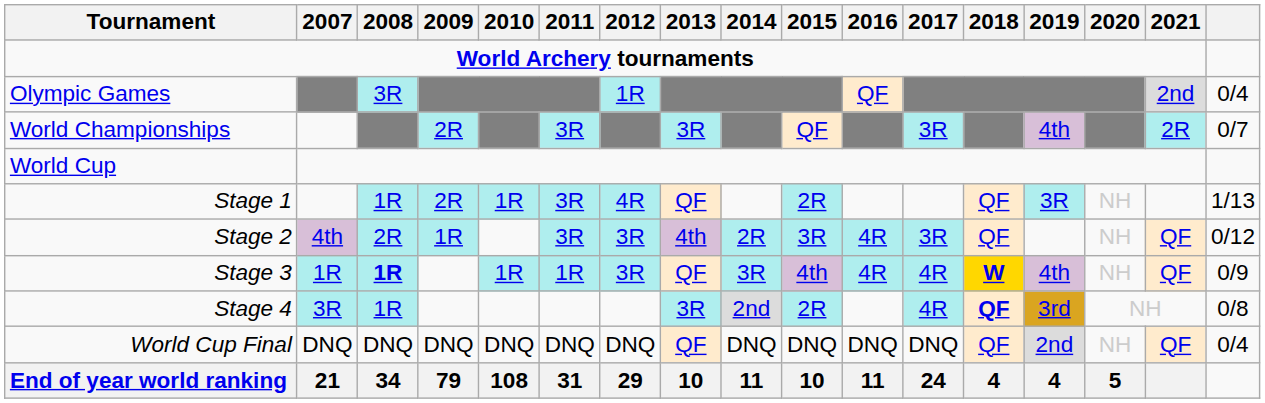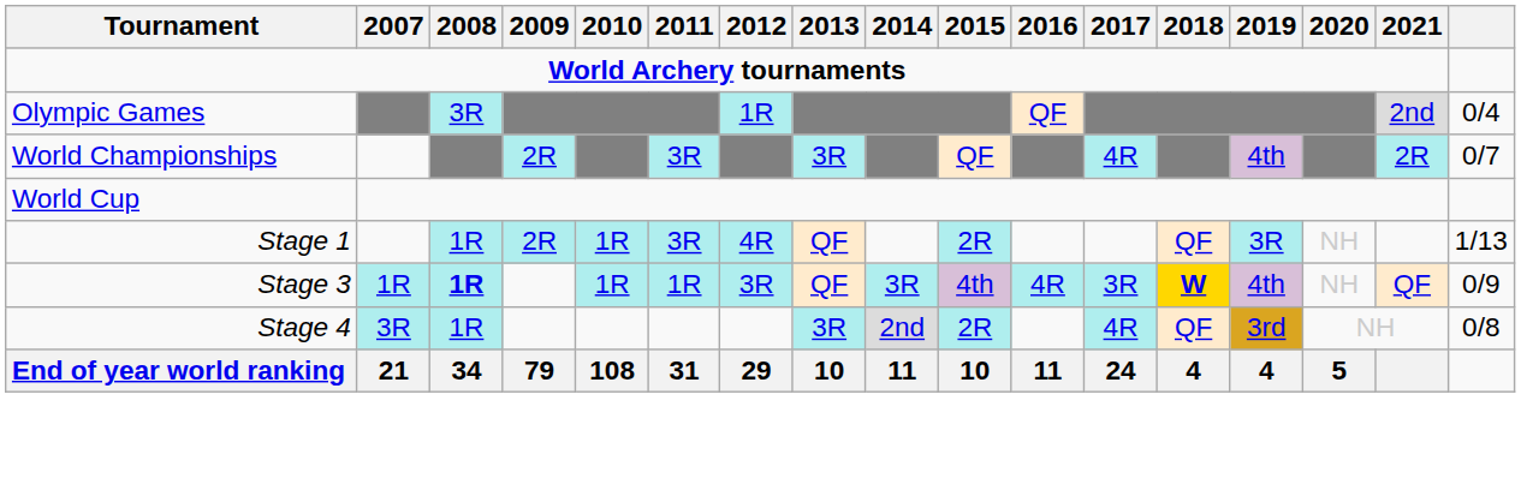World Championships | 2017: 3R -> 4R
- row: Stage 2 | 4th | 2R | 1R | 3R | 3R | 4th | 2R | 3R | 4R | 3R | QF | NH | QF | 0/12
Stage 3 | 2017: 4R -> 3R
Stage 4 | 2018: bold -> normal
- row: World Cup Final | DNQ | DNQ | DNQ | DNQ | DNQ | DNQ | QF | DNQ | DNQ | DNQ | DNQ | QF | 2nd | NH | QF | 0/4
